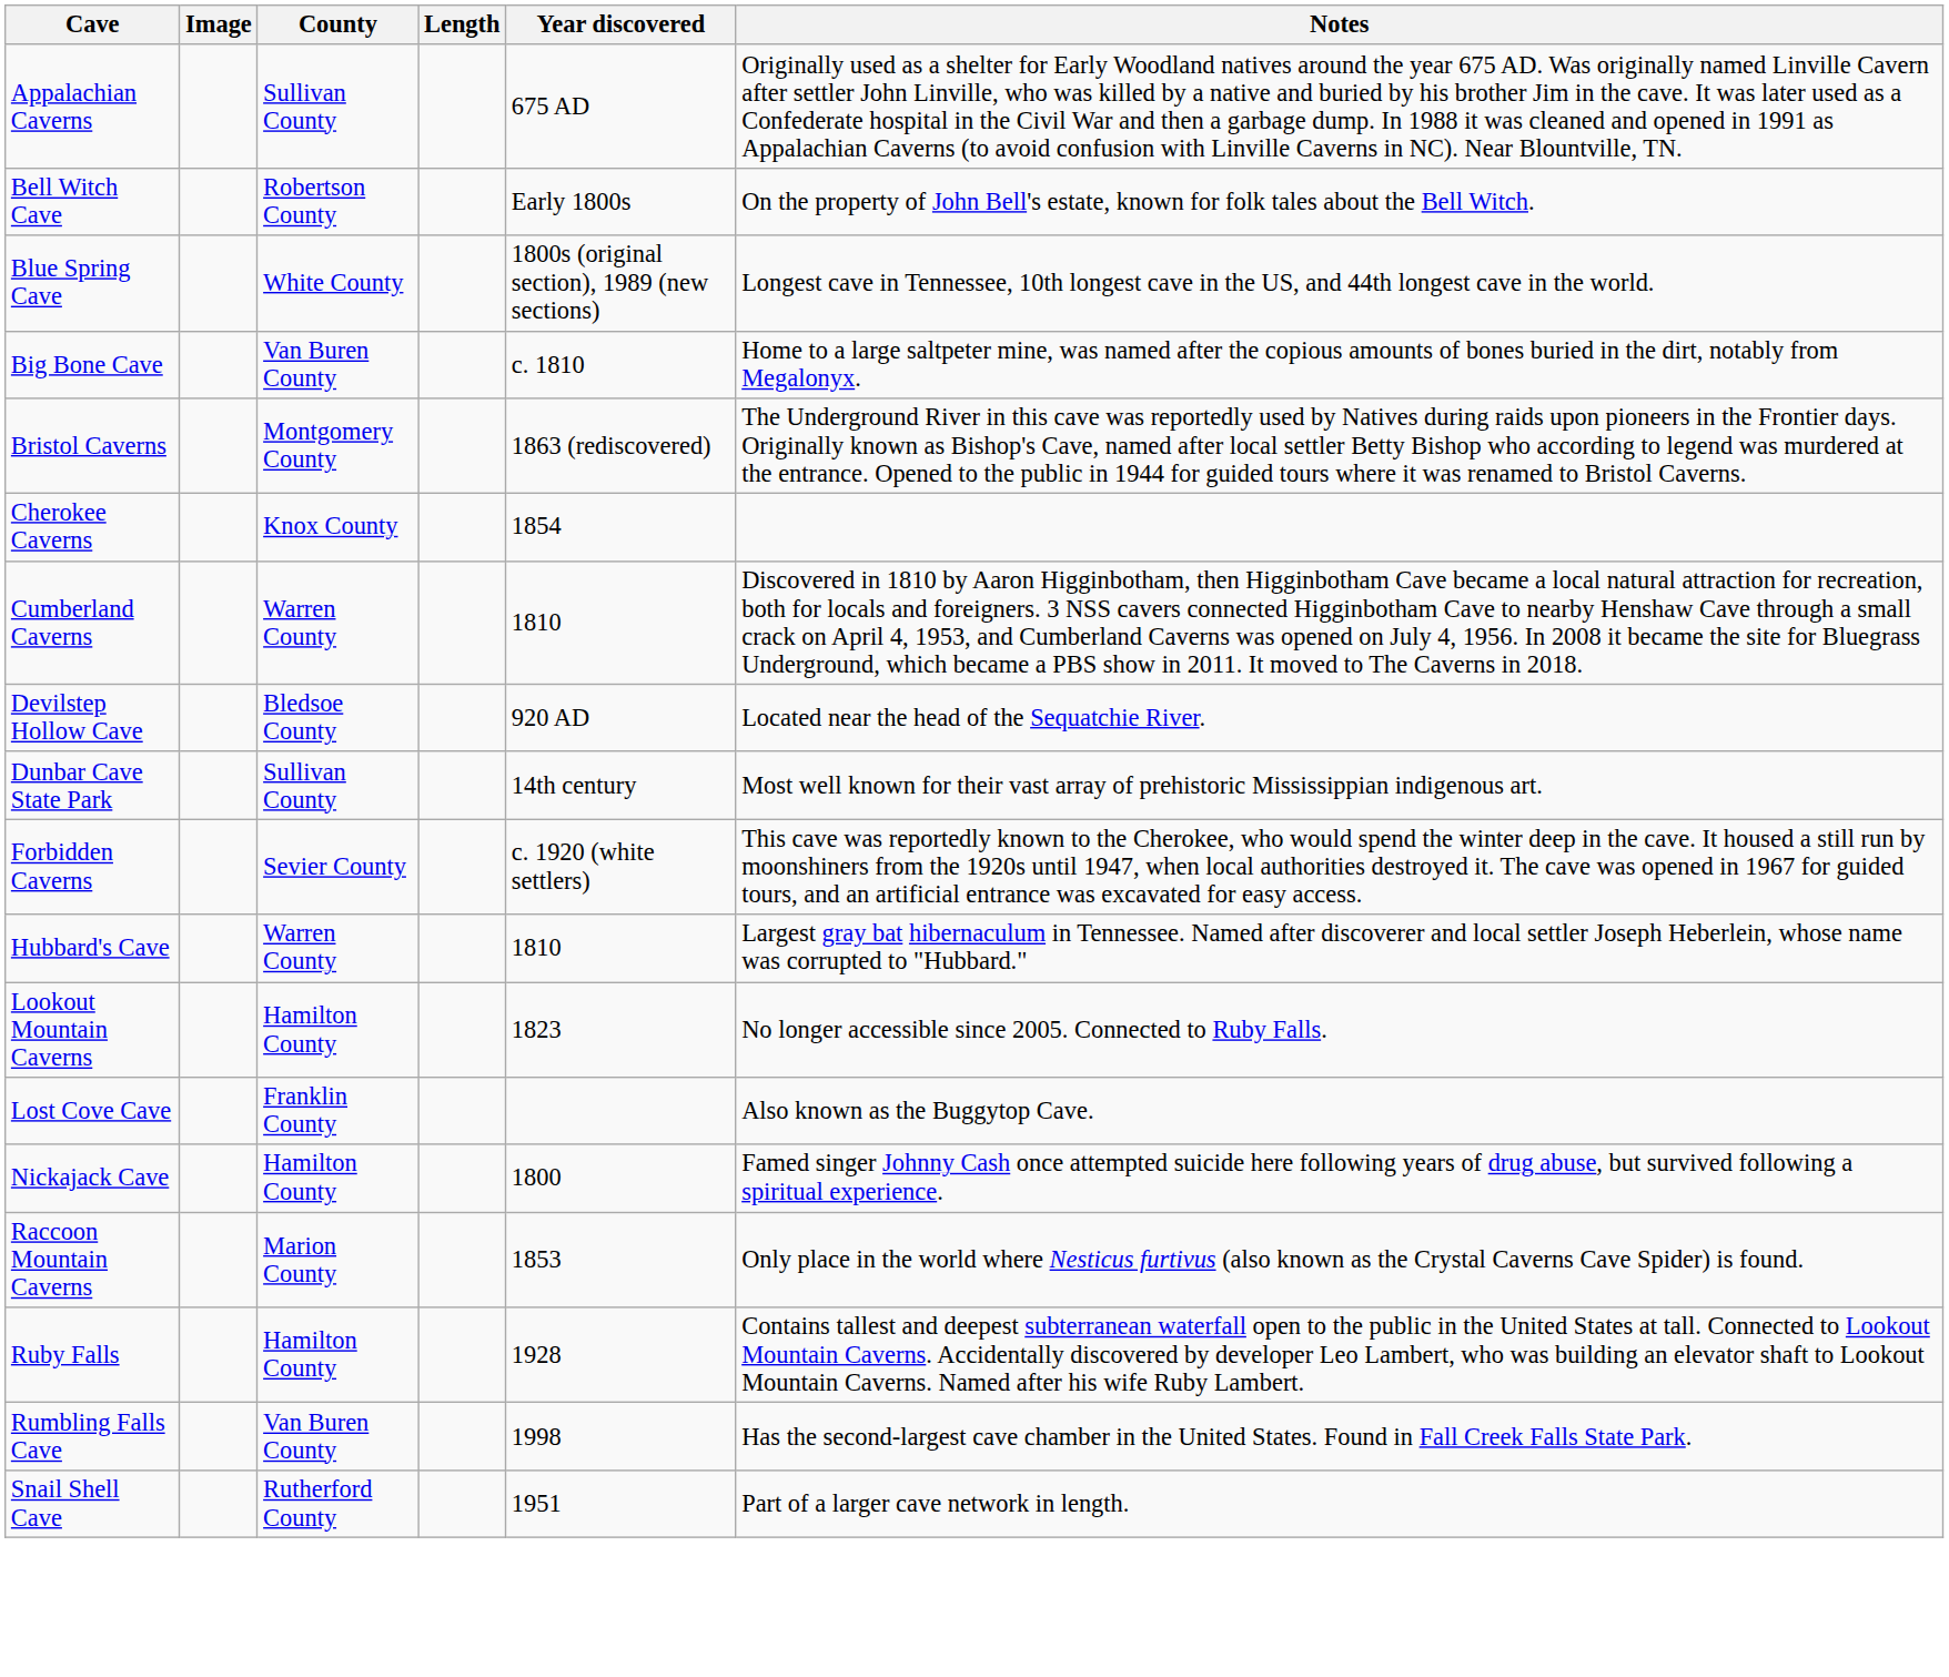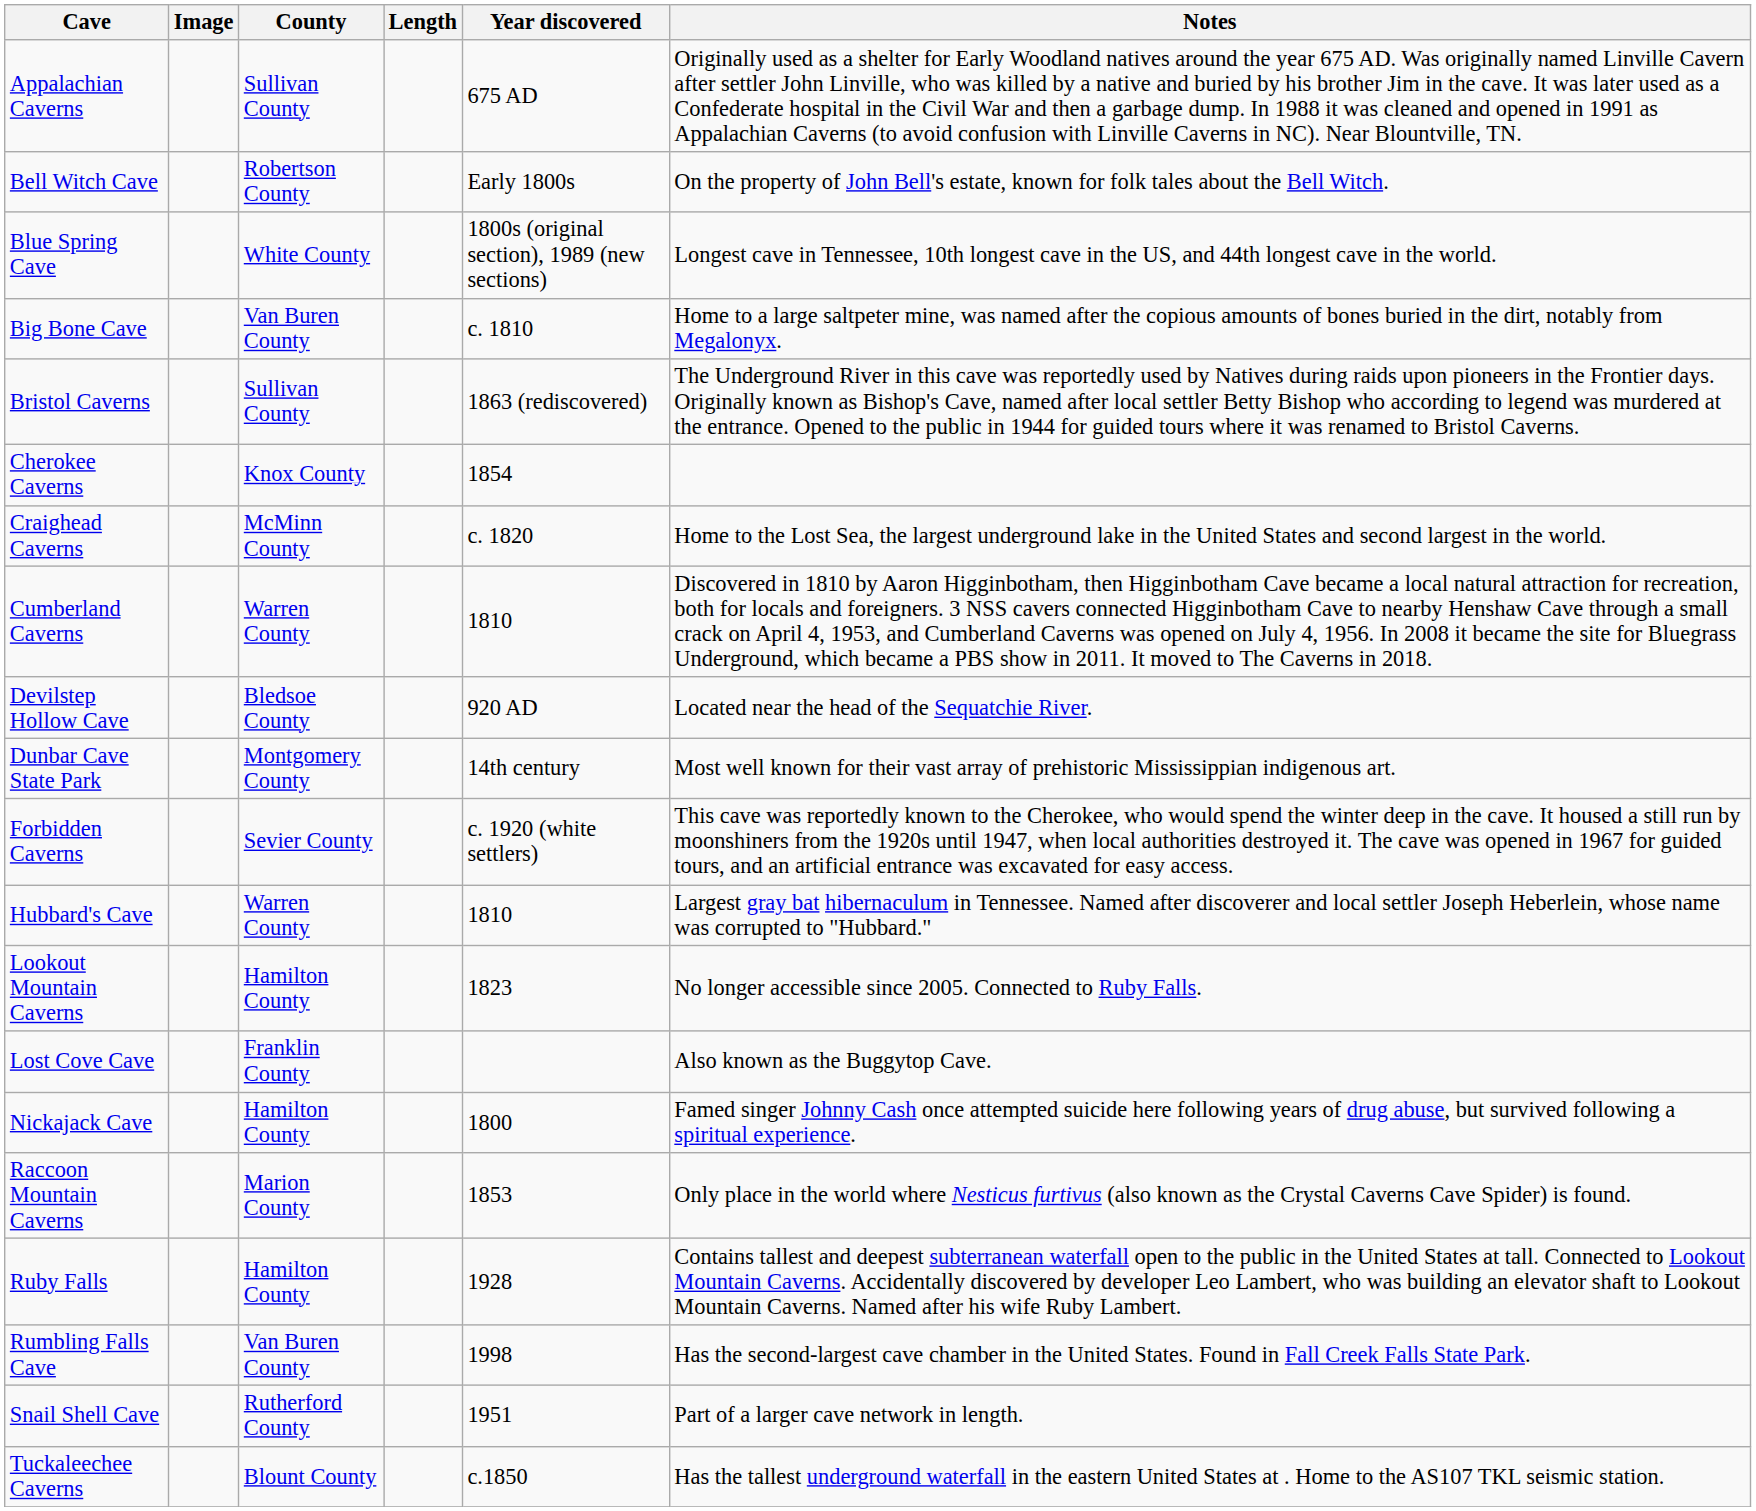Bristol Caverns | County: Montgomery County -> Sullivan County
+ row: Craighead Caverns | McMinn County | c. 1820 | Home to the Lost Sea, the largest underground lake in the United States and second largest in the world.
Dunbar Cave State Park | County: Sullivan County -> Montgomery County
+ row: Tuckaleechee Caverns | Blount County | c.1850 | Has the tallest underground waterfall in the eastern United States at . Home to the AS107 TKL seismic station.
